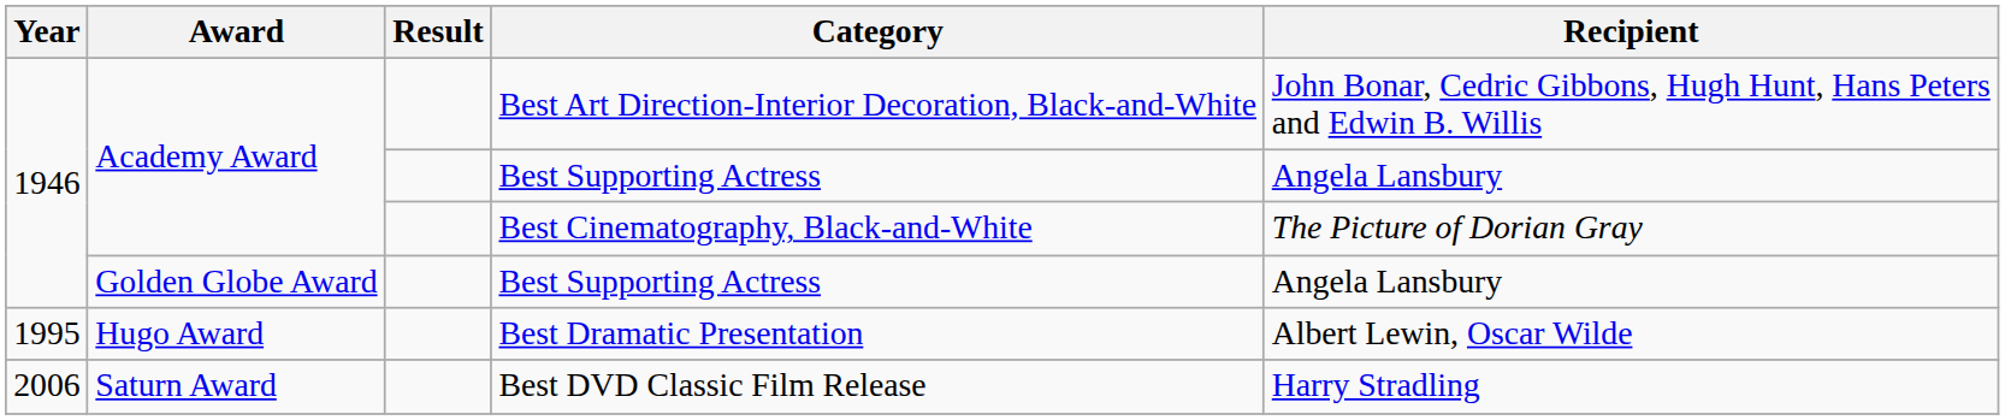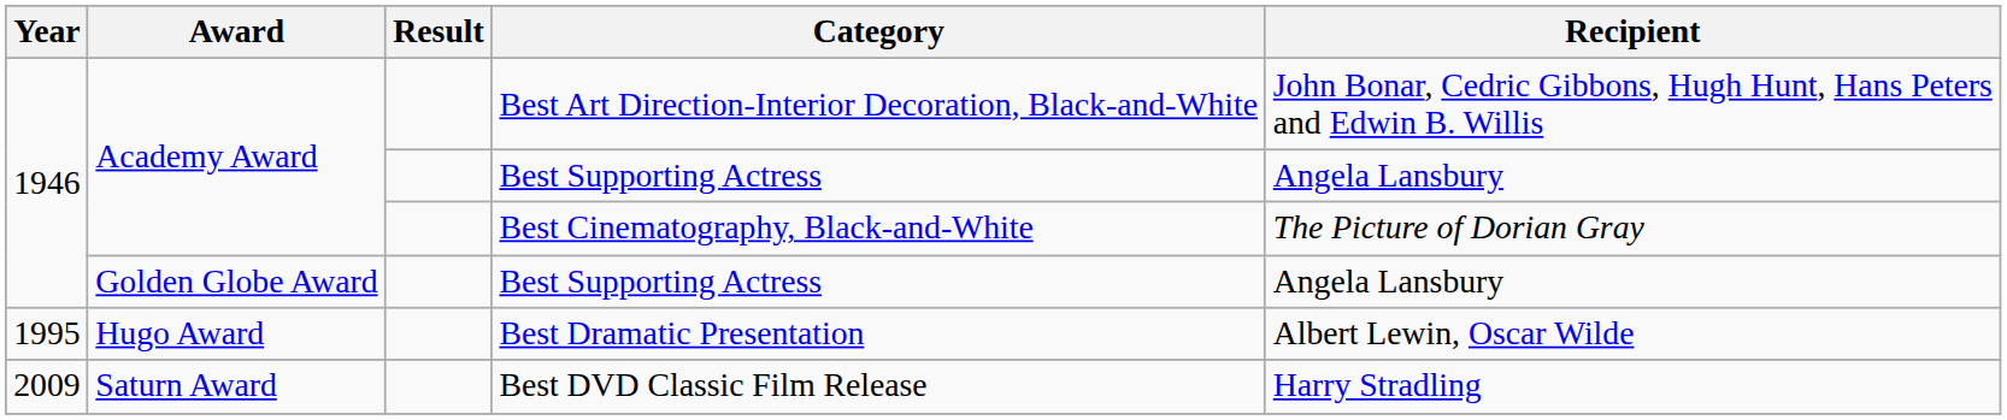Best DVD Classic Film Release | Year: 2006 -> 2009
